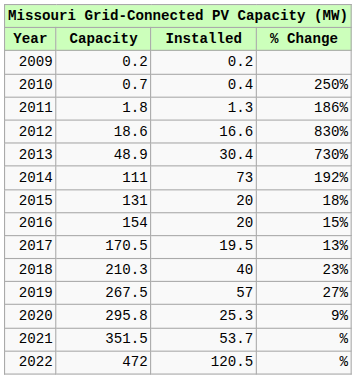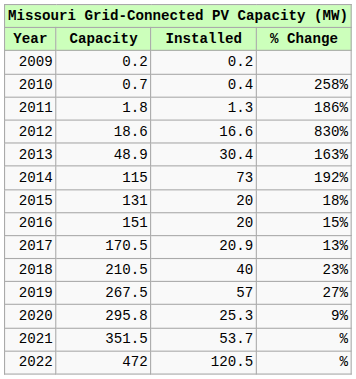2010 | % Change: 250% -> 258%
2013 | % Change: 730% -> 163%
2014 | Capacity: 111 -> 115
2016 | Capacity: 154 -> 151
2017 | Installed: 19.5 -> 20.9
2018 | Capacity: 210.3 -> 210.5
